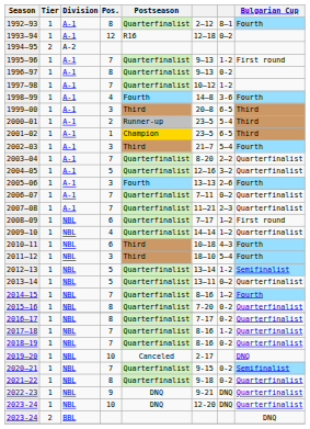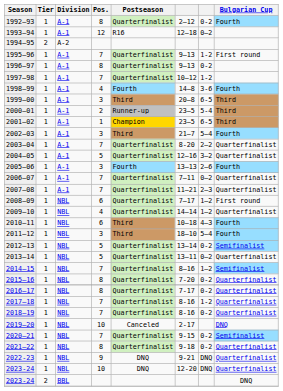1992–93 | column 7: 8–1 -> 0-2
2012–13 | column 7: 1-2 -> 0-2
2014–15 | Bulgarian Cup: Fourth -> Semifinalist
